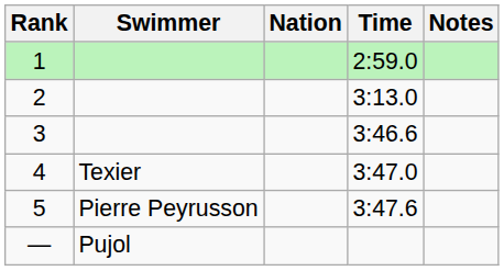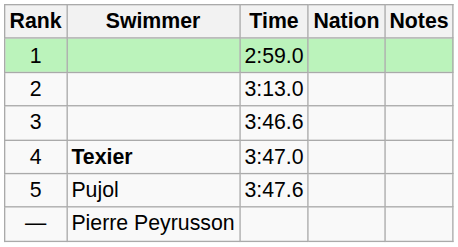columns swapped: Nation <-> Time
4 | Swimmer: normal -> bold
5 | Swimmer: Pierre Peyrusson -> Pujol
— | Swimmer: Pujol -> Pierre Peyrusson
